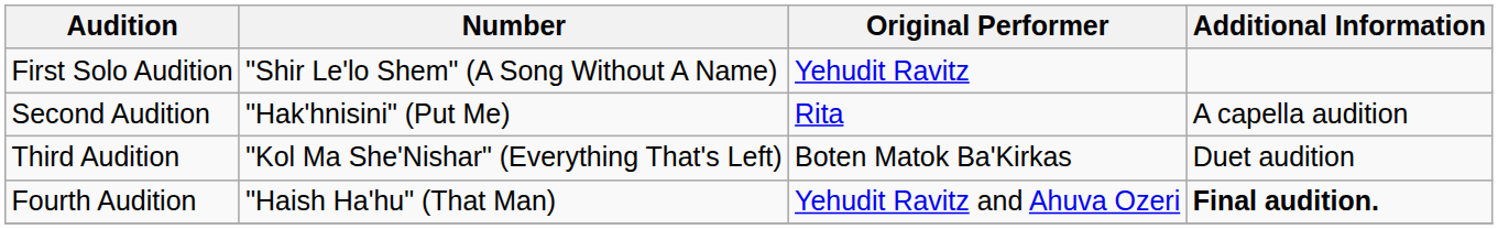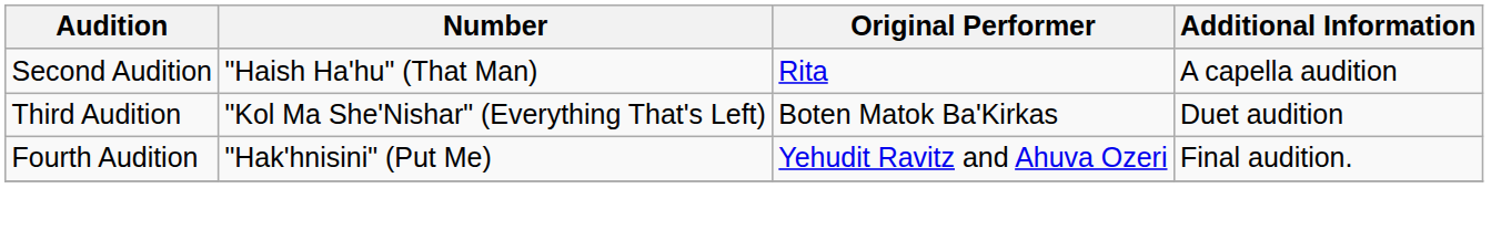- row: First Solo Audition | "Shir Le'lo Shem" (A Song Without A Name) | Yehudit Ravitz
Second Audition | Number: "Hak'hnisini" (Put Me) -> "Haish Ha'hu" (That Man)
Fourth Audition | Number: "Haish Ha'hu" (That Man) -> "Hak'hnisini" (Put Me)
Fourth Audition | Additional Information: bold -> normal
